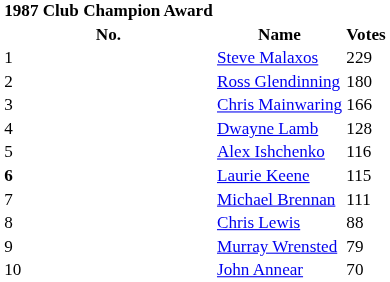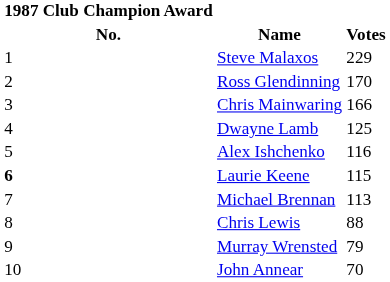Ross Glendinning | Votes: 180 -> 170
Dwayne Lamb | Votes: 128 -> 125
Michael Brennan | Votes: 111 -> 113
